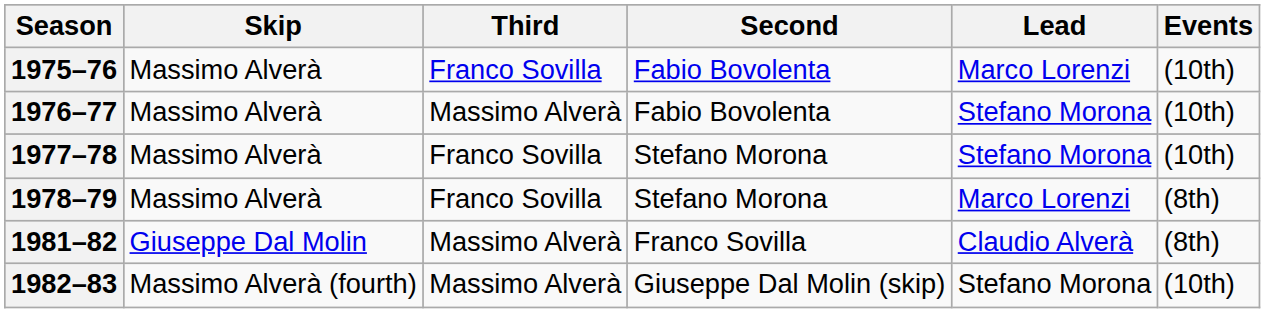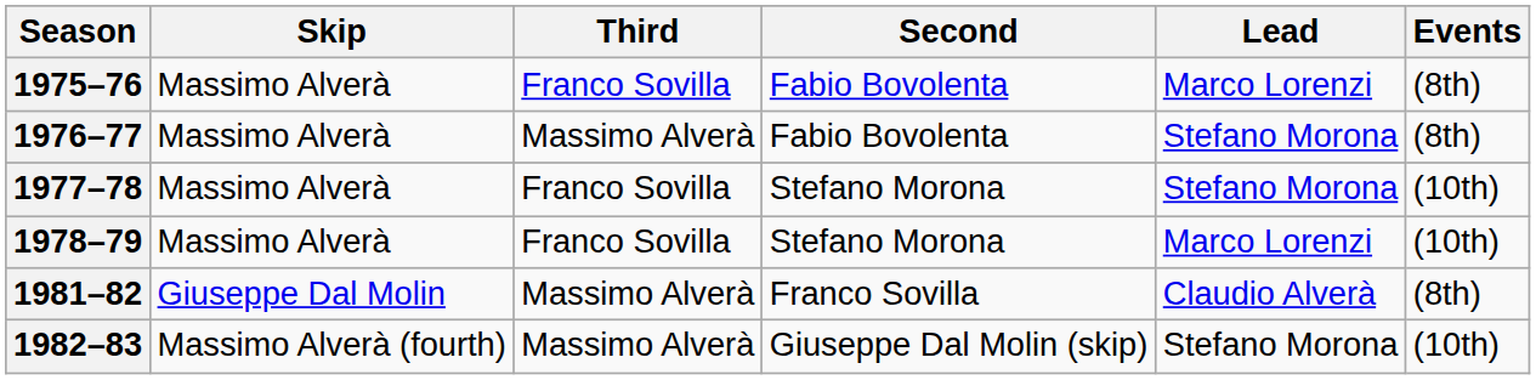1975–76 | Events: (10th) -> (8th)
1976–77 | Events: (10th) -> (8th)
1978–79 | Events: (8th) -> (10th)
